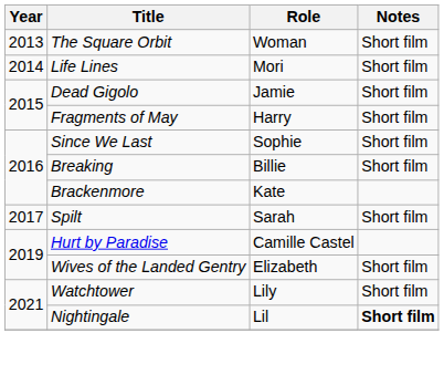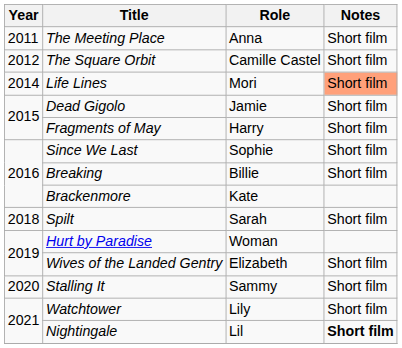+ row: 2011 | The Meeting Place | Anna | Short film
The Square Orbit | Year: 2013 -> 2012
The Square Orbit | Role: Woman -> Camille Castel
Life Lines | Notes: no background -> lightsalmon background
Spilt | Year: 2017 -> 2018
Hurt by Paradise | Role: Camille Castel -> Woman
+ row: 2020 | Stalling It | Sammy | Short film
